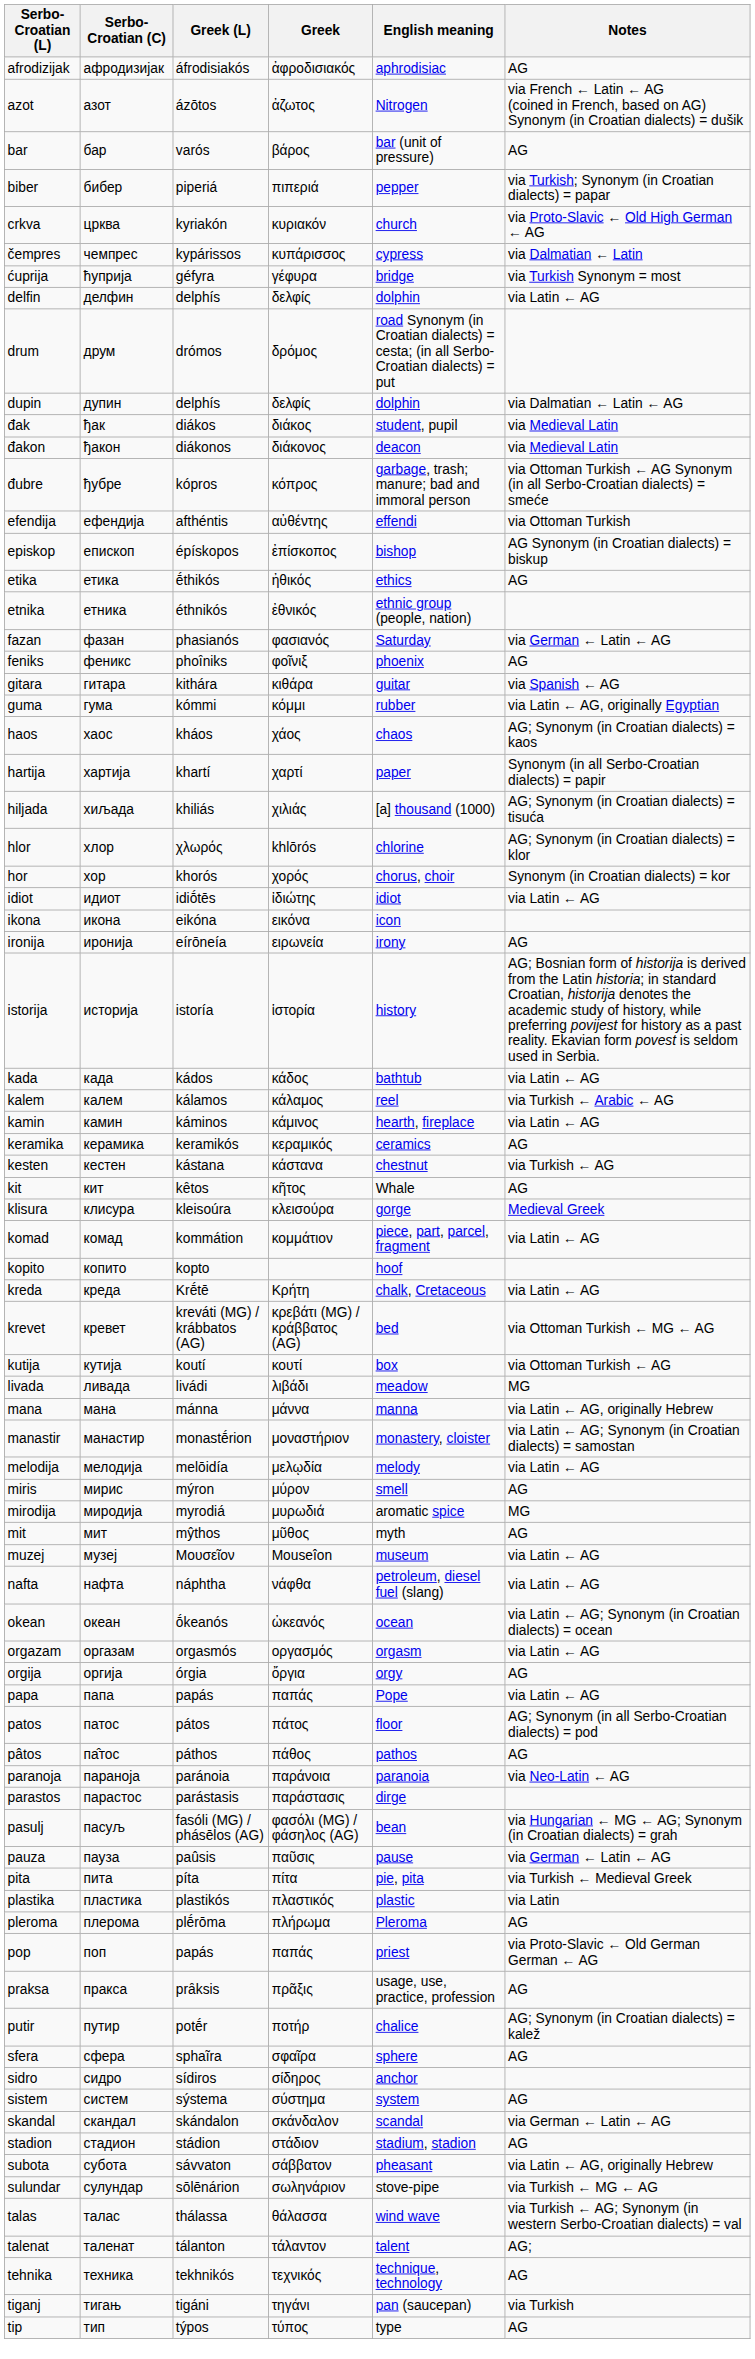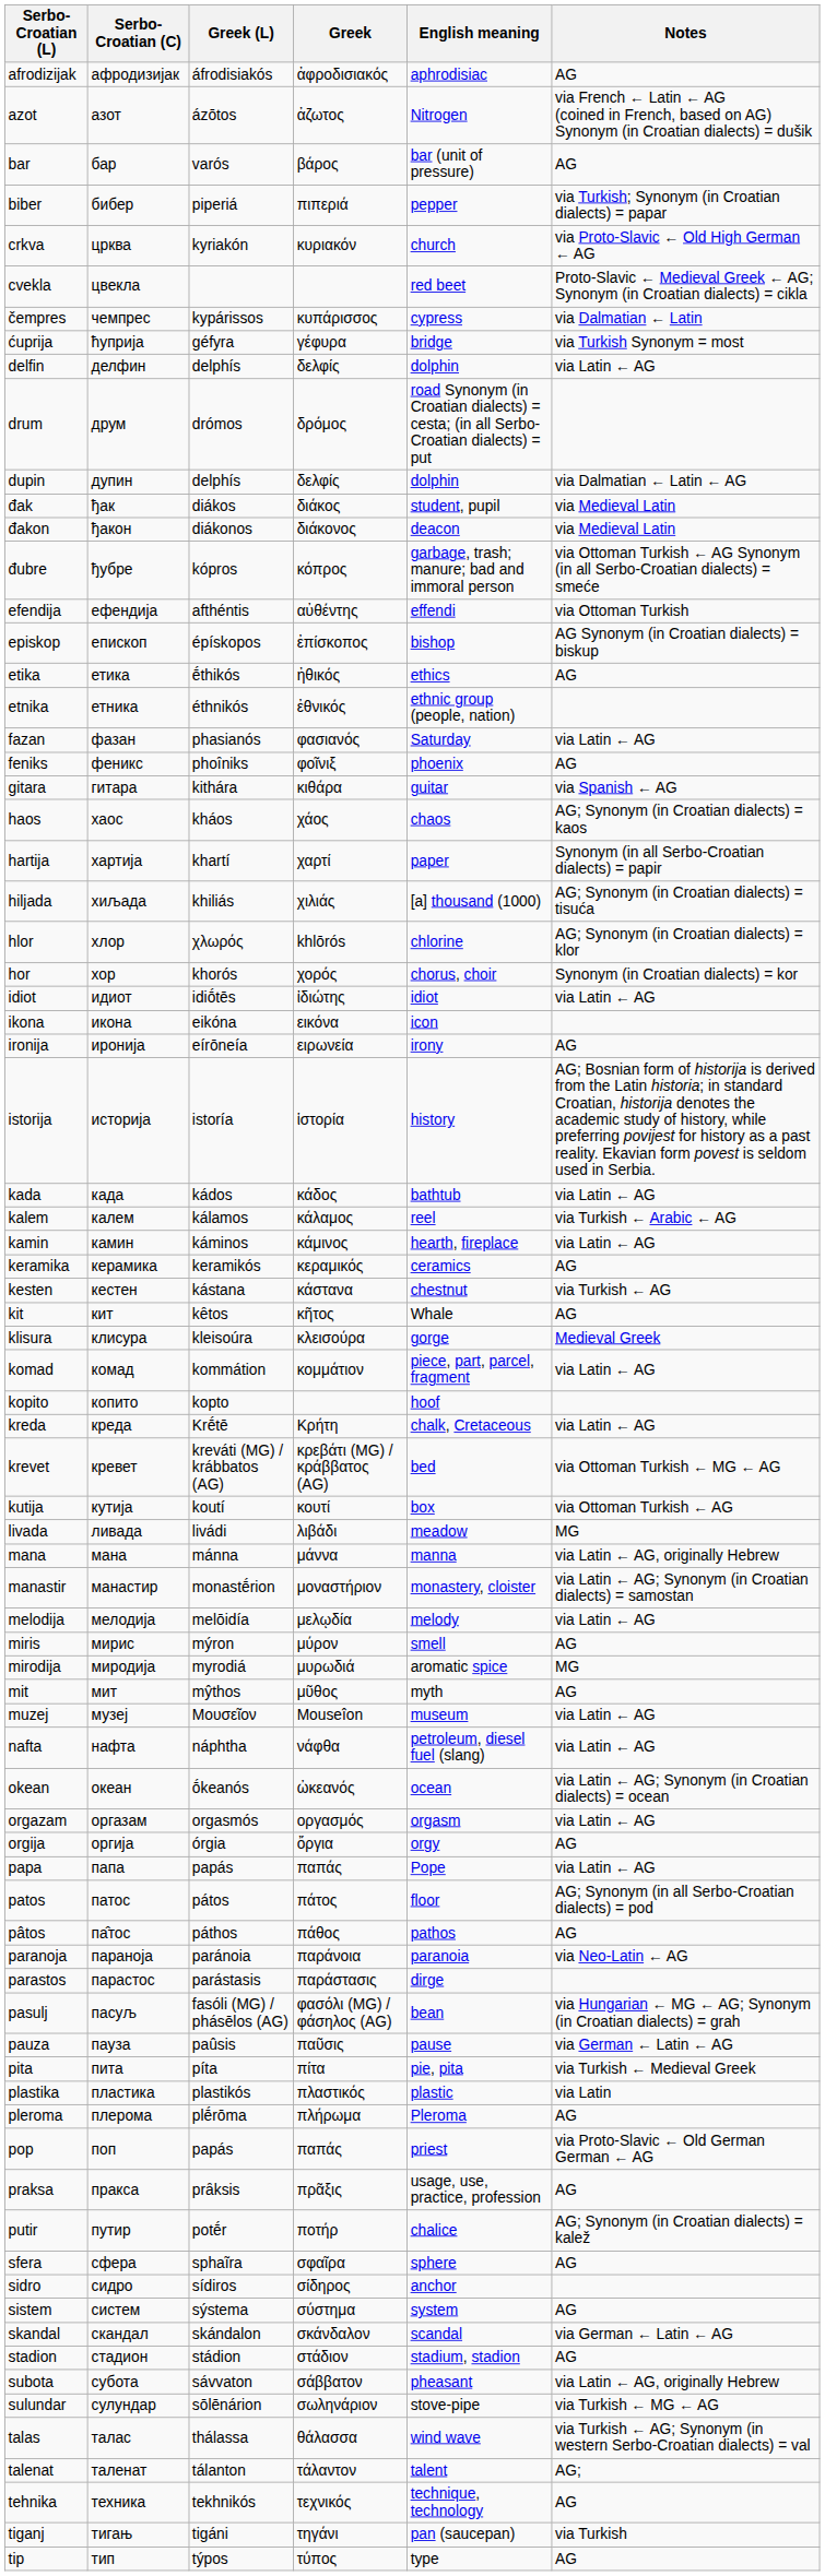+ row: cvekla | цвекла | red beet | Proto-Slavic ← Medieval Greek ← AG; Synonym (in Croatian dialects) = cikla
fazan | Notes: via German ← Latin ← AG -> via Latin ← AG
- row: guma | гума | kómmi | κόμμι | rubber | via Latin ← AG, originally Egyptian
